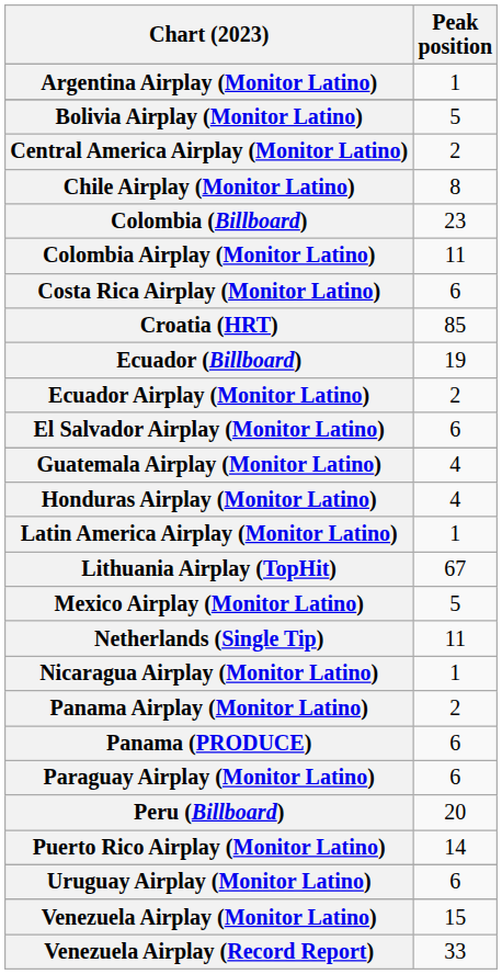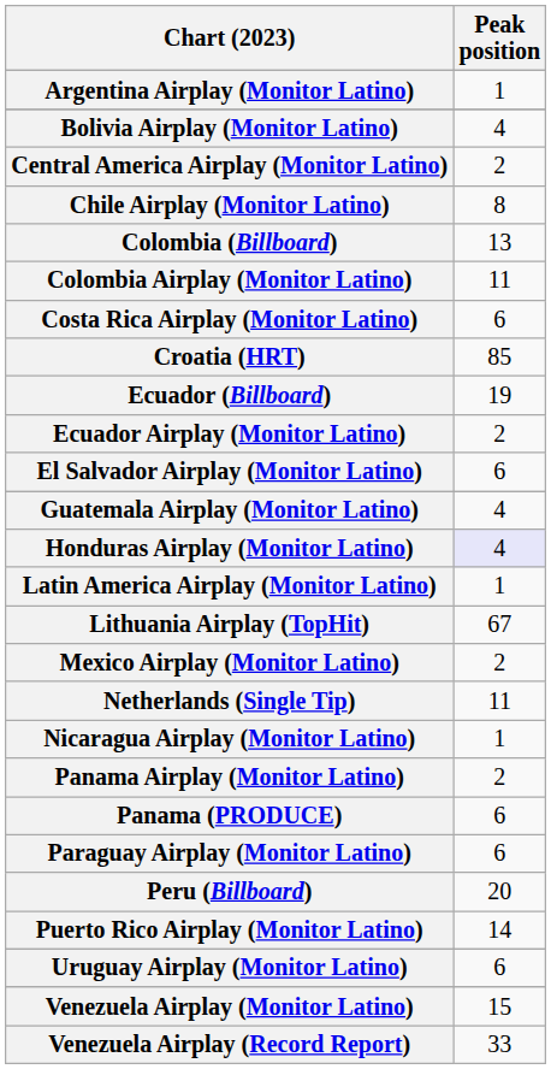Bolivia Airplay (Monitor Latino) | Peak position: 5 -> 4
Colombia (Billboard) | Peak position: 23 -> 13
Honduras Airplay (Monitor Latino) | Peak position: no background -> lavender background
Mexico Airplay (Monitor Latino) | Peak position: 5 -> 2
